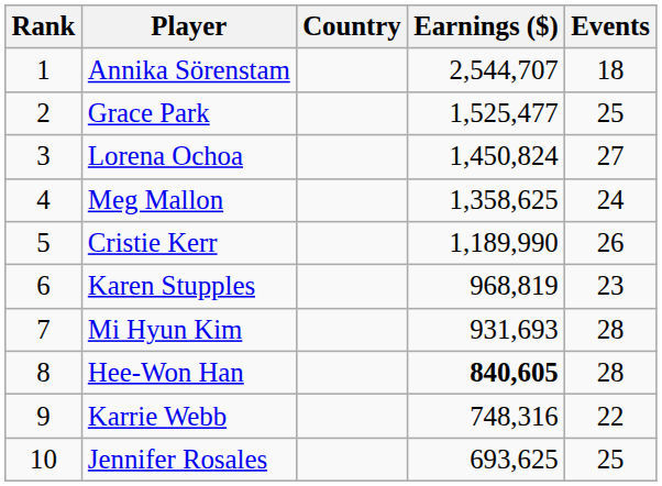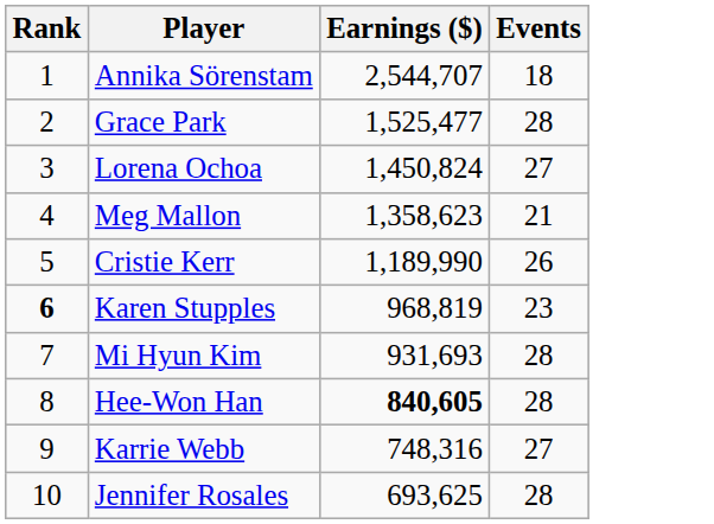- column: Country
Grace Park | Events: 25 -> 28
Meg Mallon | Earnings ($): 1,358,625 -> 1,358,623
Meg Mallon | Events: 24 -> 21
Karen Stupples | Rank: normal -> bold
Karrie Webb | Events: 22 -> 27
Jennifer Rosales | Events: 25 -> 28
